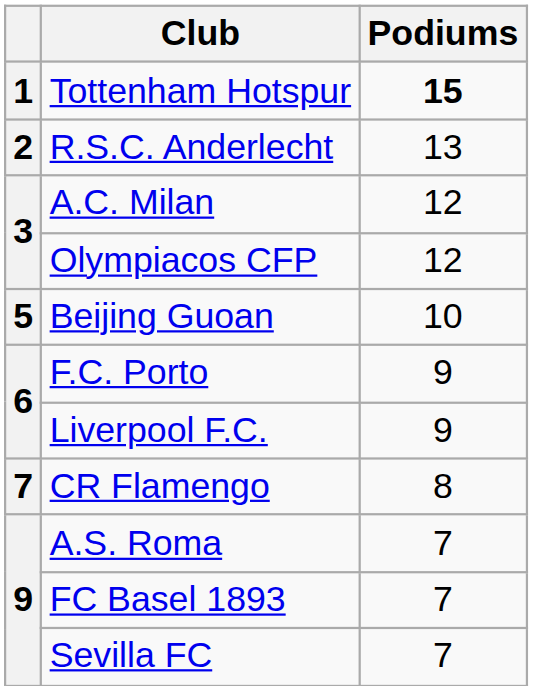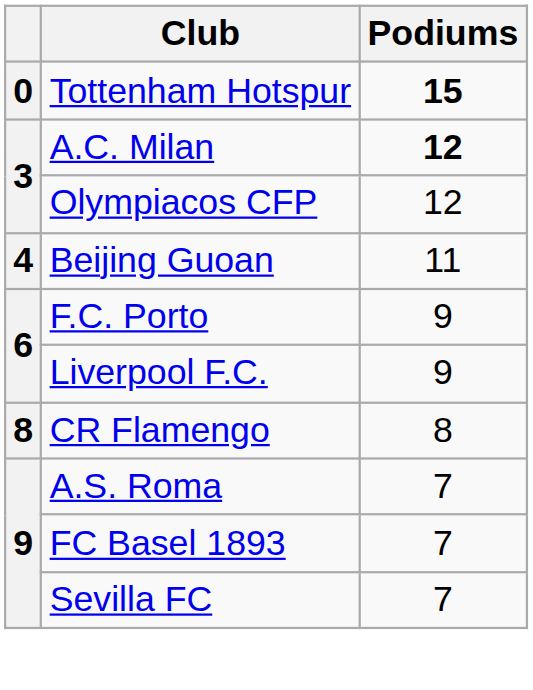Tottenham Hotspur | column 1: 1 -> 0
- row: 2 | R.S.C. Anderlecht | 13
A.C. Milan | Podiums: normal -> bold
Beijing Guoan | column 1: 5 -> 4
Beijing Guoan | Podiums: 10 -> 11
CR Flamengo | column 1: 7 -> 8
